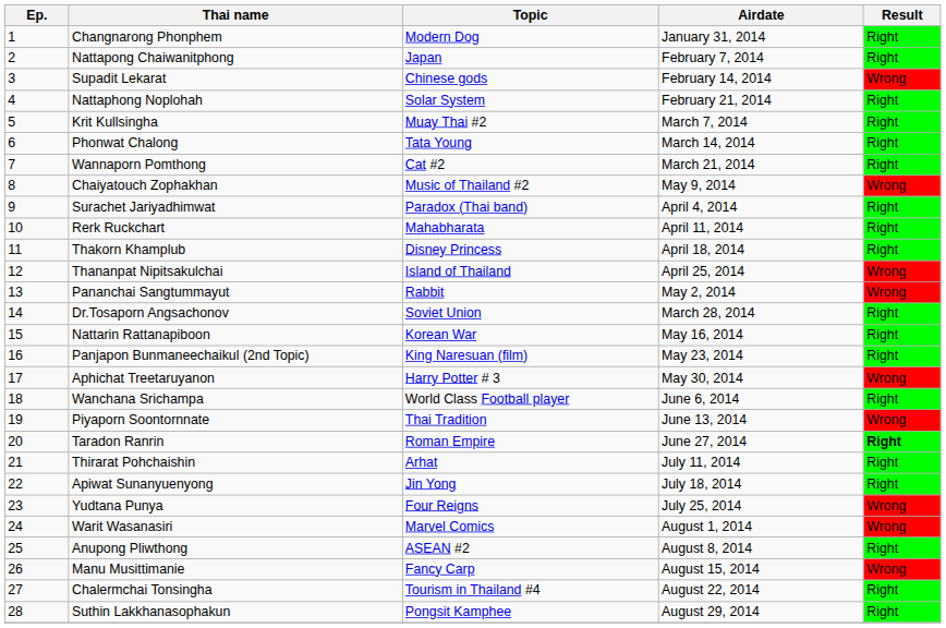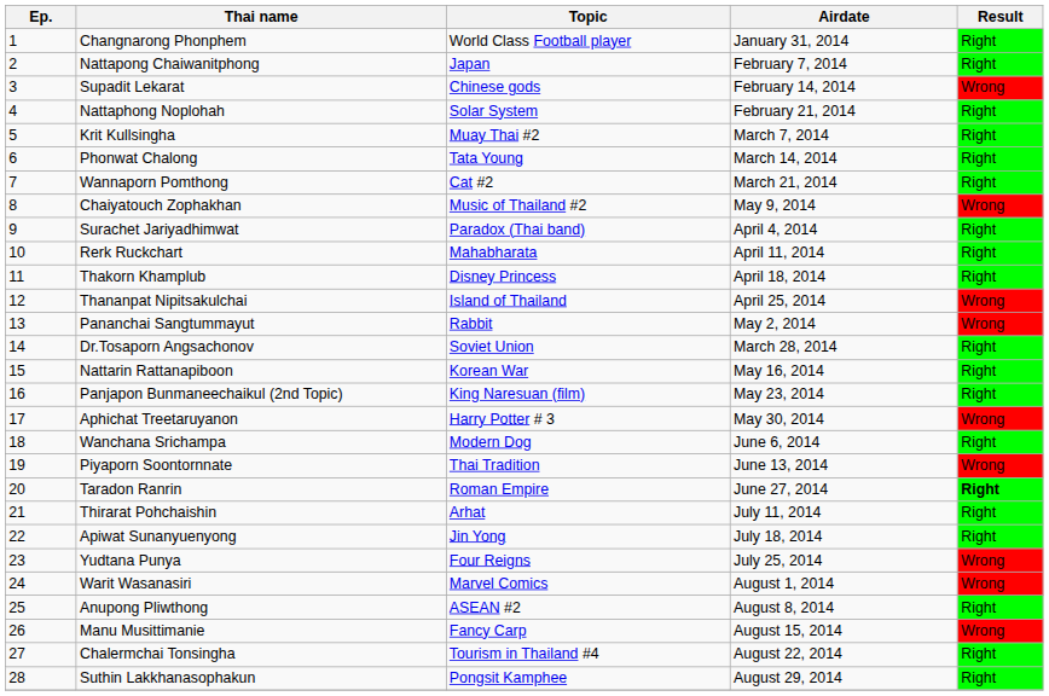Changnarong Phonphem | Topic: Modern Dog -> World Class Football player
Wanchana Srichampa | Topic: World Class Football player -> Modern Dog
